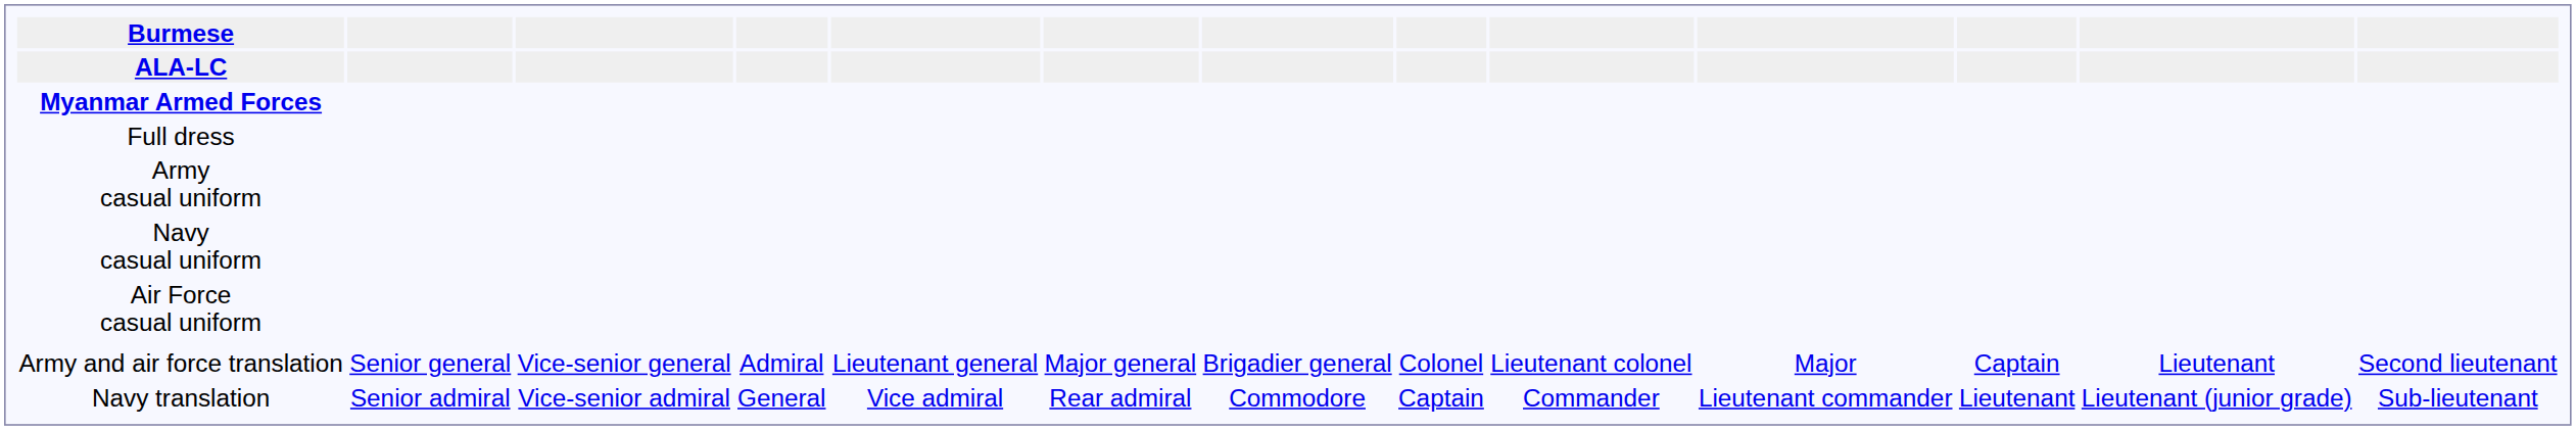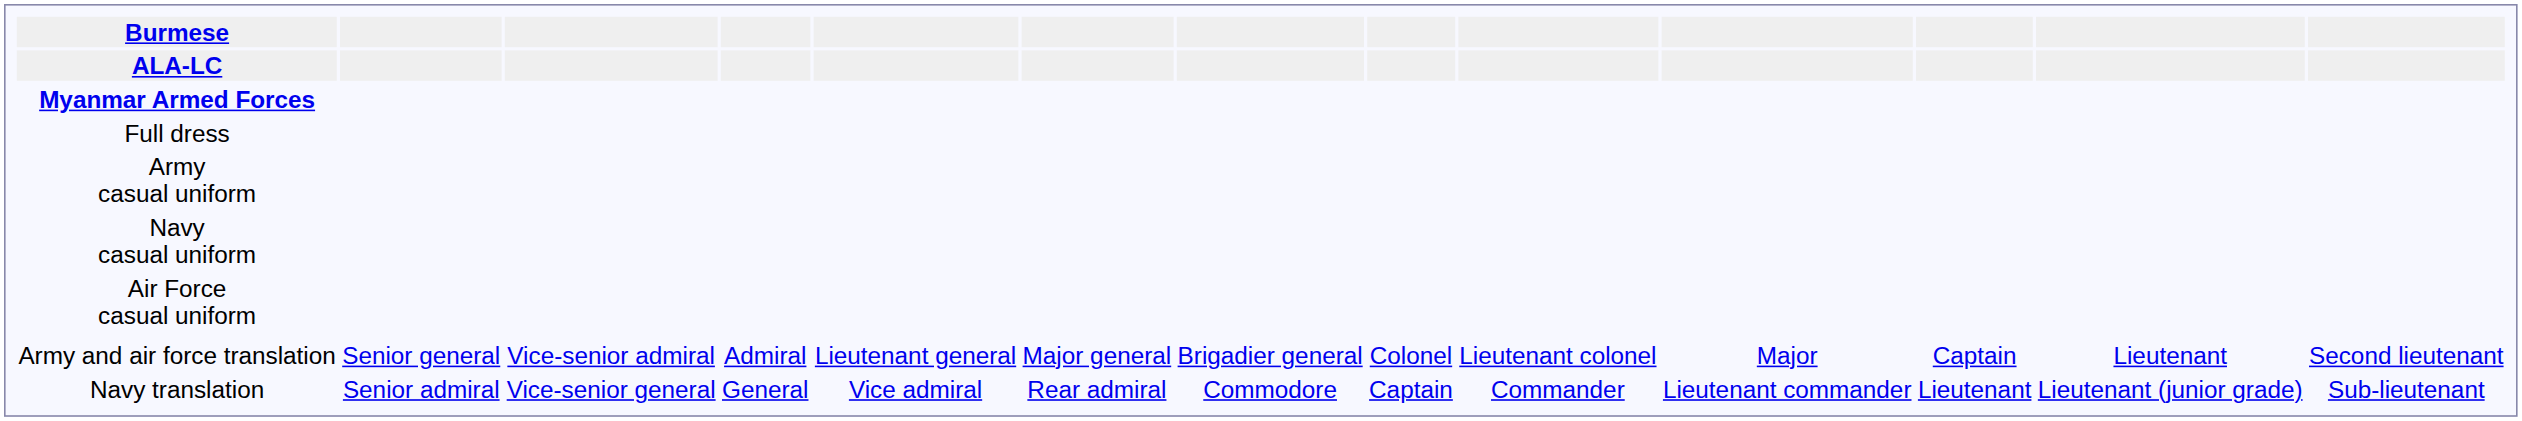Army and air force translation | column 4: Vice-senior general -> Vice-senior admiral
Navy translation | column 4: Vice-senior admiral -> Vice-senior general
